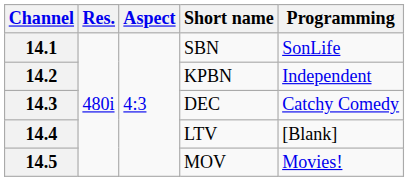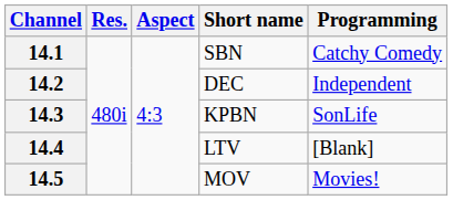14.1 | Programming: SonLife -> Catchy Comedy
14.2 | Short name: KPBN -> DEC
14.3 | Short name: DEC -> KPBN
14.3 | Programming: Catchy Comedy -> SonLife
